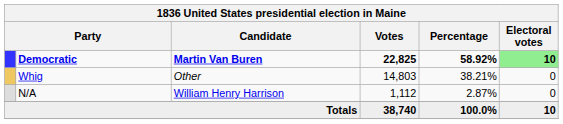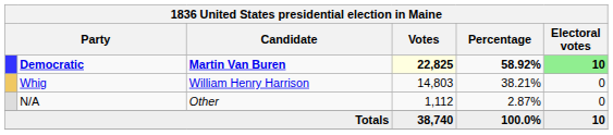Democratic | Votes: no background -> lightyellow background
Whig | Candidate: Other -> William Henry Harrison
N/A | Candidate: William Henry Harrison -> Other
